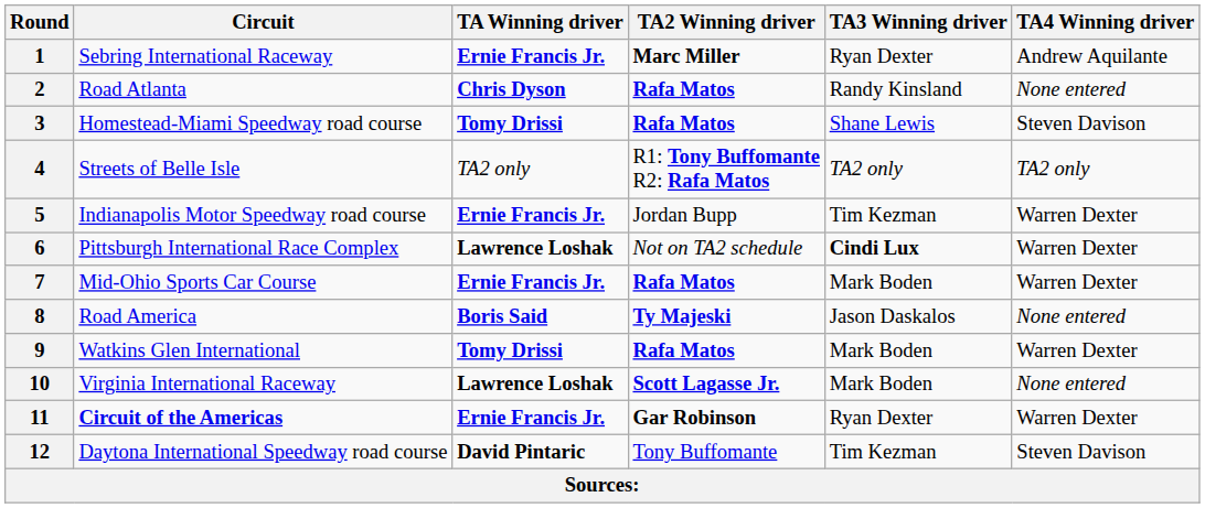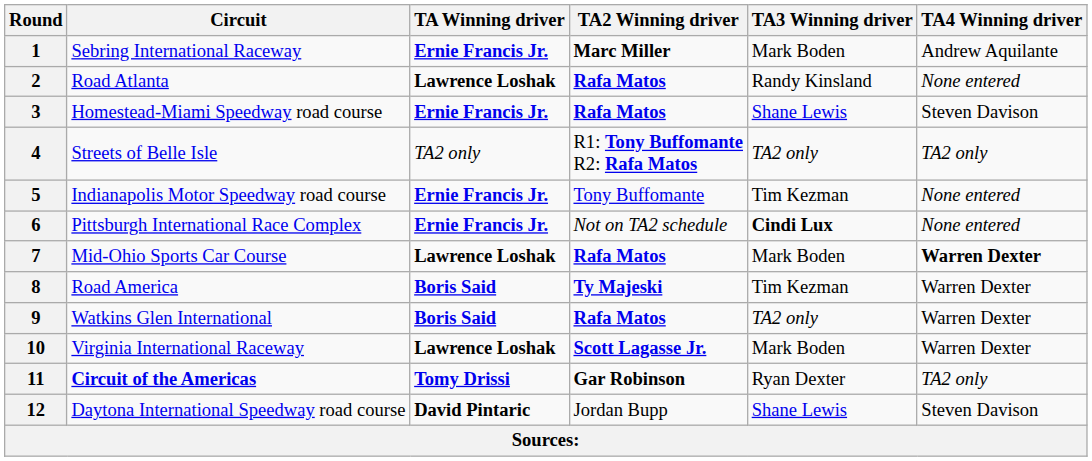1 | TA3 Winning driver: Ryan Dexter -> Mark Boden
2 | TA Winning driver: Chris Dyson -> Lawrence Loshak
3 | TA Winning driver: Tomy Drissi -> Ernie Francis Jr.
5 | TA2 Winning driver: Jordan Bupp -> Tony Buffomante
5 | TA4 Winning driver: Warren Dexter -> None entered
6 | TA Winning driver: Lawrence Loshak -> Ernie Francis Jr.
6 | TA4 Winning driver: Warren Dexter -> None entered
7 | TA Winning driver: Ernie Francis Jr. -> Lawrence Loshak
7 | TA4 Winning driver: normal -> bold
8 | TA3 Winning driver: Jason Daskalos -> Tim Kezman
8 | TA4 Winning driver: None entered -> Warren Dexter
9 | TA Winning driver: Tomy Drissi -> Boris Said
9 | TA3 Winning driver: Mark Boden -> TA2 only
10 | TA4 Winning driver: None entered -> Warren Dexter
11 | TA Winning driver: Ernie Francis Jr. -> Tomy Drissi
11 | TA4 Winning driver: Warren Dexter -> TA2 only
12 | TA2 Winning driver: Tony Buffomante -> Jordan Bupp
12 | TA3 Winning driver: Tim Kezman -> Shane Lewis
